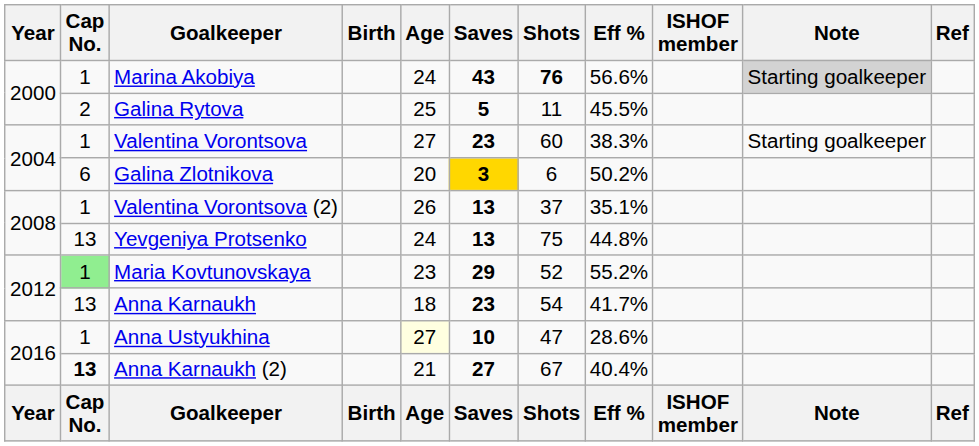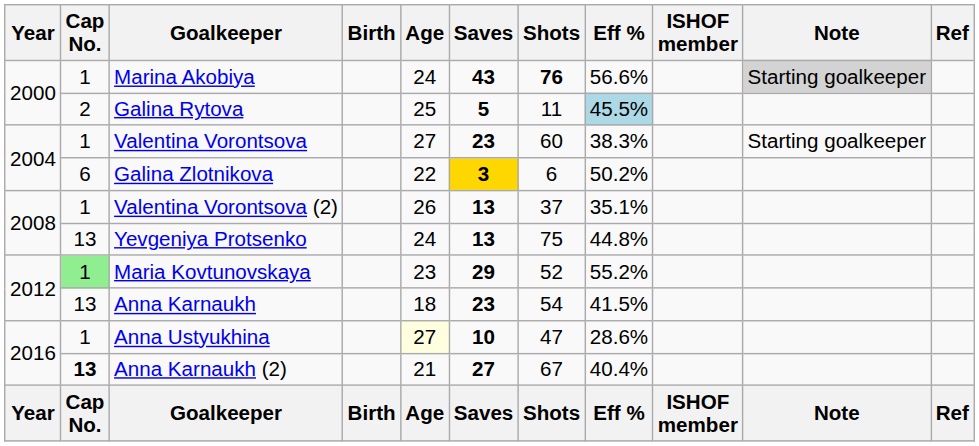Galina Rytova | Eff %: no background -> lightblue background
Galina Zlotnikova | Age: 20 -> 22
Anna Karnaukh | Eff %: 41.7% -> 41.5%
